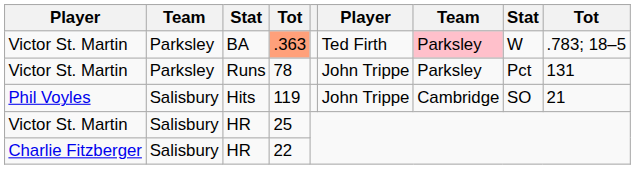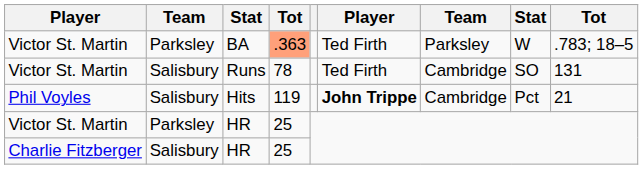BA | column 7: pink background -> no background
Runs | column 2: Parksley -> Salisbury
Runs | column 6: John Trippe -> Ted Firth
Runs | column 7: Parksley -> Cambridge
Runs | column 8: Pct -> SO
Hits | column 6: normal -> bold
Hits | column 8: SO -> Pct
Victor St. Martin / HR | column 2: Salisbury -> Parksley
Charlie Fitzberger / HR | column 4: 22 -> 25
